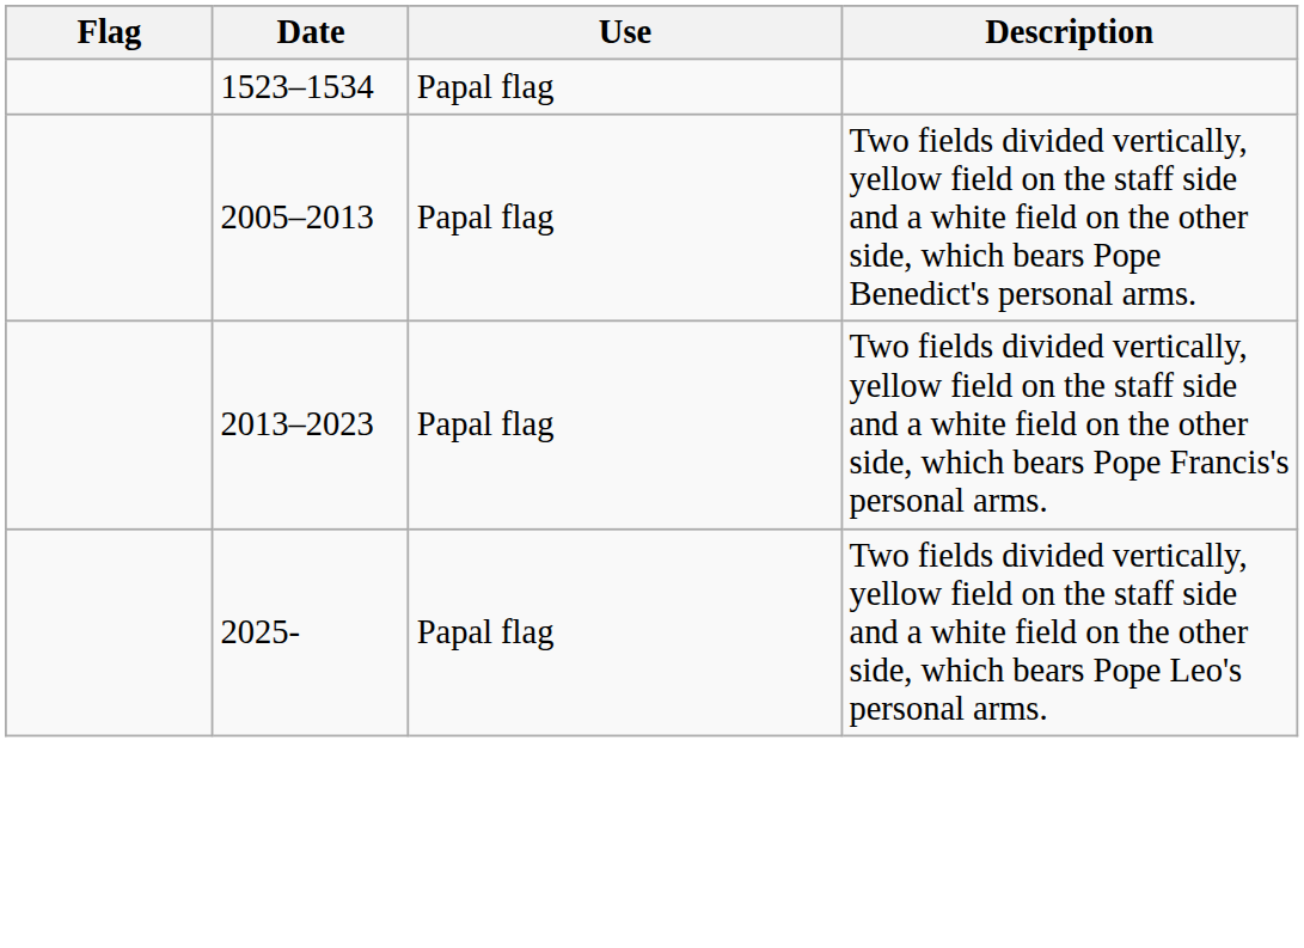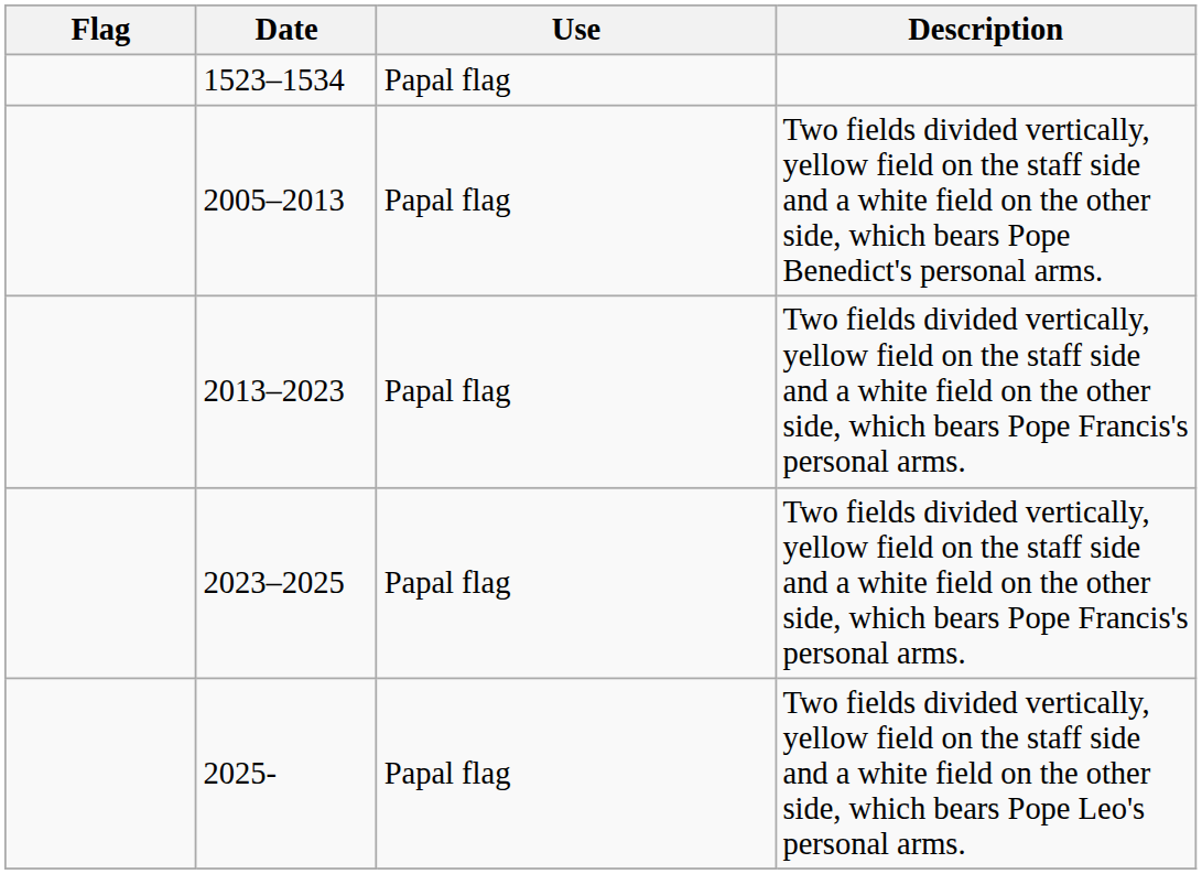+ row: 2023–2025 | Papal flag | Two fields divided vertically, yellow field on the staff side and a white field on the other side, which bears Pope Francis's personal arms.
